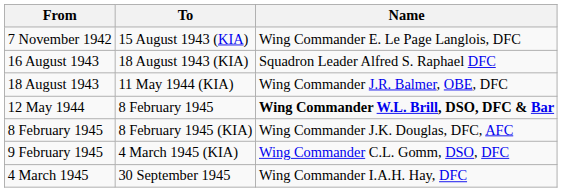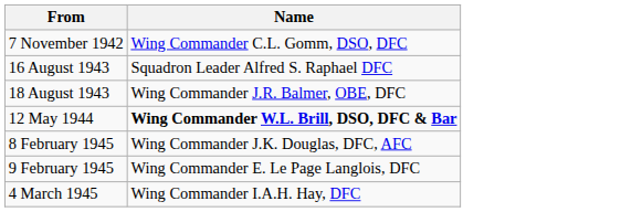- column: To | 15 August 1943 (KIA) | 18 August 1943 (KIA) | 11 May 1944 (KIA) | 8 February 1945 | 8 February 1945 (KIA) | 4 March 1945 (KIA) | 30 September 1945
7 November 1942 | Name: Wing Commander E. Le Page Langlois, DFC -> Wing Commander C.L. Gomm, DSO, DFC
9 February 1945 | Name: Wing Commander C.L. Gomm, DSO, DFC -> Wing Commander E. Le Page Langlois, DFC
